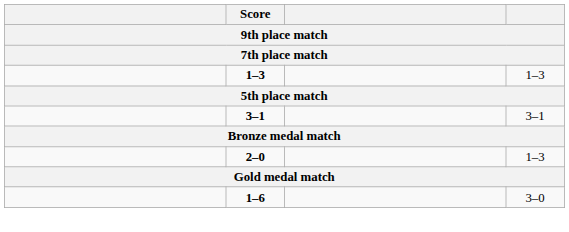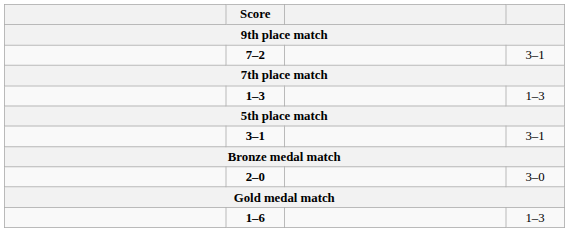+ row: 7–2 | 3–1
2–0 | column 4: 1–3 -> 3–0
1–6 | column 4: 3–0 -> 1–3
